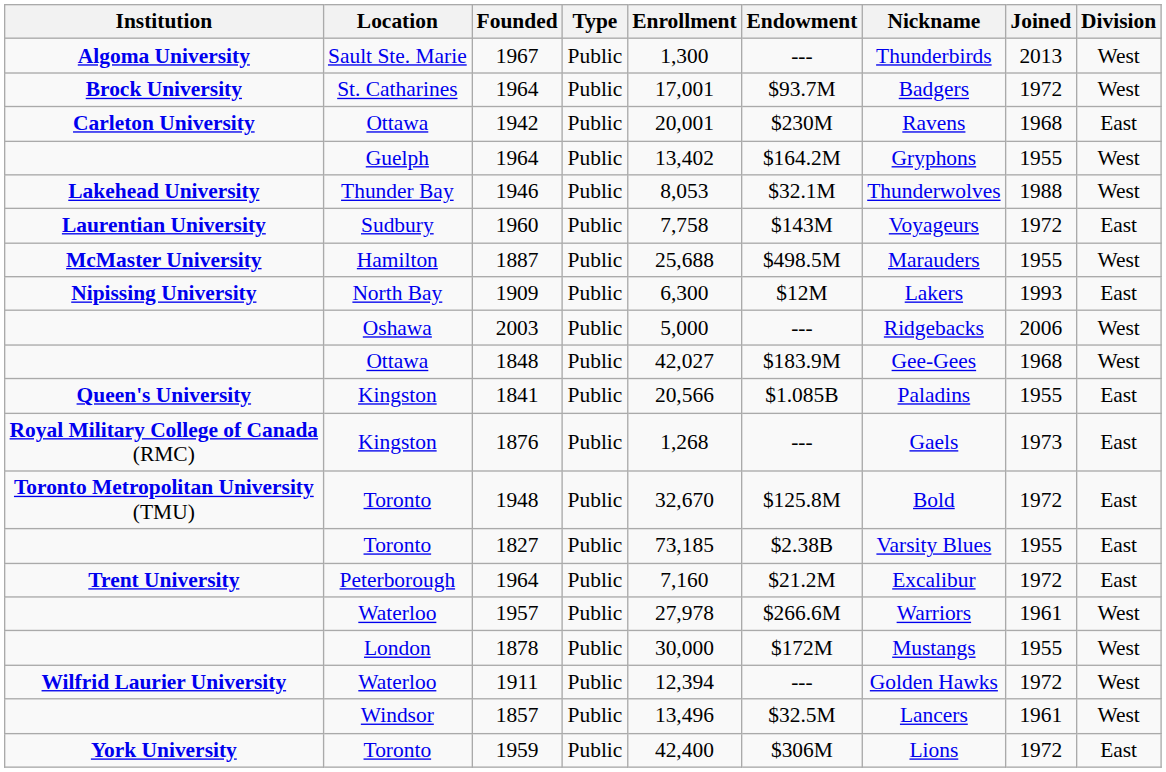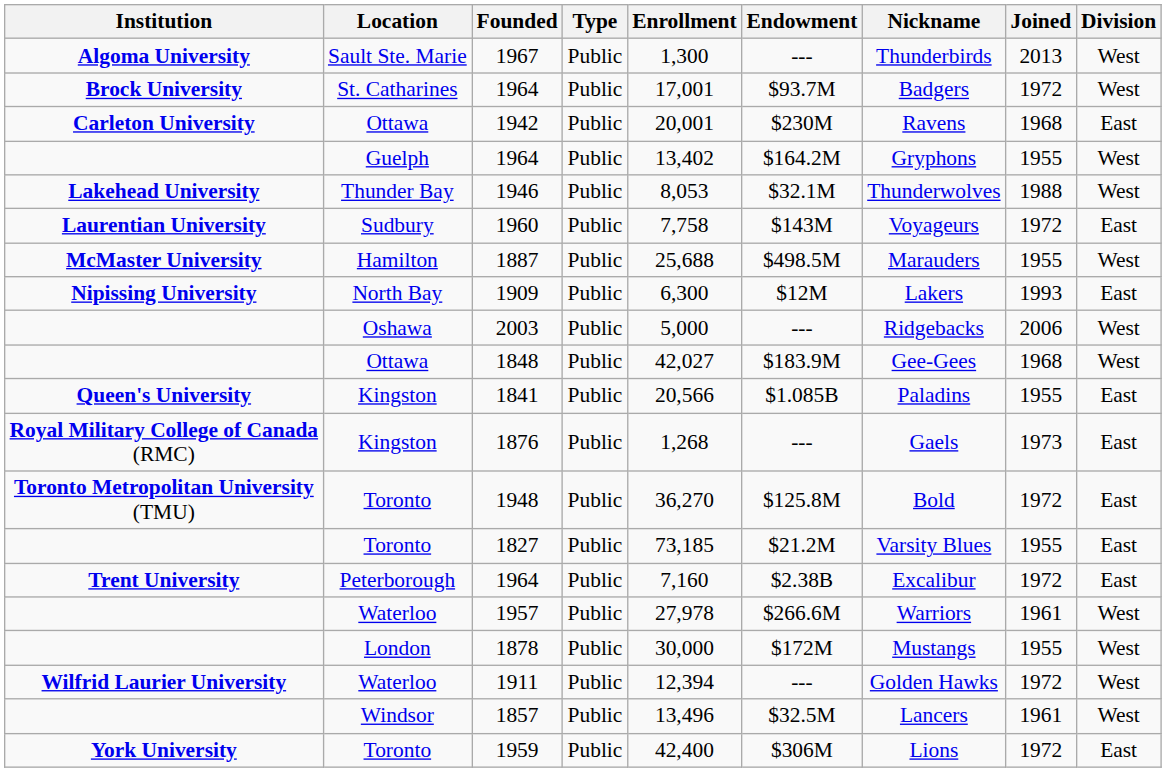1948 | Enrollment: 32,670 -> 36,270
1827 | Endowment: $2.38B -> $21.2M
Peterborough / 1964 | Endowment: $21.2M -> $2.38B
